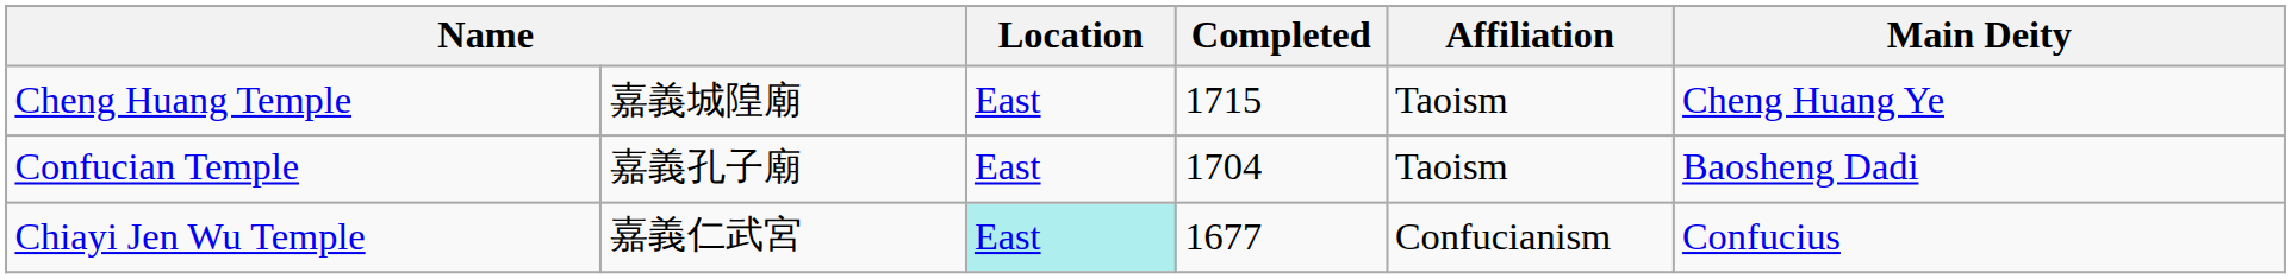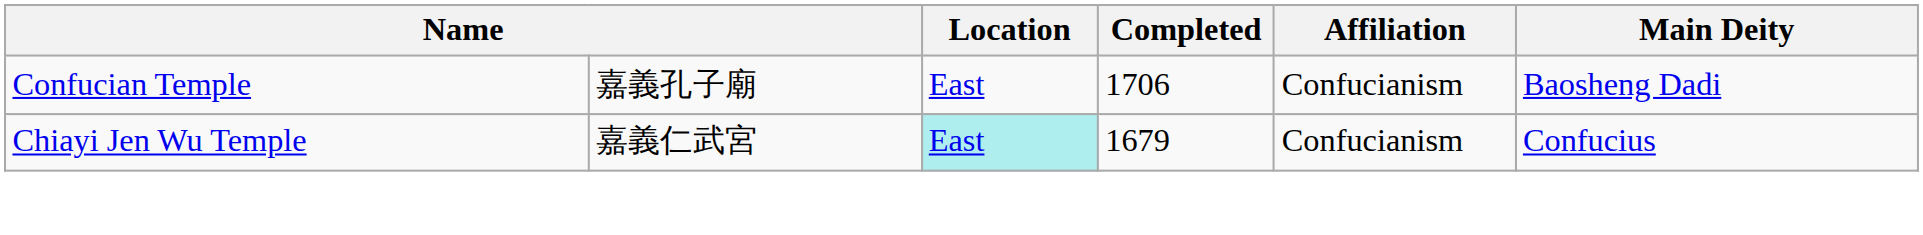- row: Cheng Huang Temple | 嘉義城隍廟 | East | 1715 | Taoism | Cheng Huang Ye
Confucian Temple | Completed: 1704 -> 1706
Confucian Temple | Affiliation: Taoism -> Confucianism
Chiayi Jen Wu Temple | Completed: 1677 -> 1679
